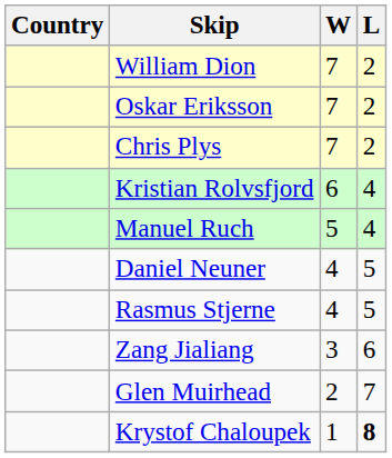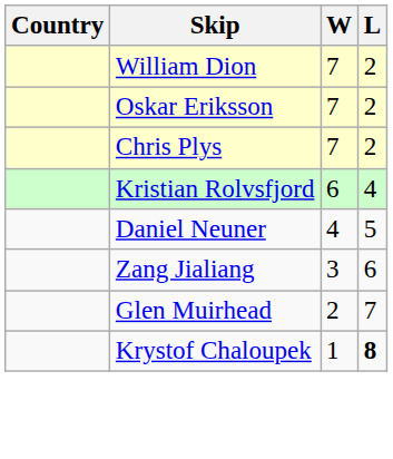- row: Manuel Ruch | 5 | 4
- row: Rasmus Stjerne | 4 | 5
